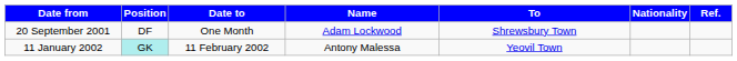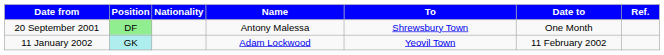columns swapped: Nationality <-> Date to
20 September 2001 | Position: no background -> lightgreen background
20 September 2001 | Name: Adam Lockwood -> Antony Malessa
11 January 2002 | Name: Antony Malessa -> Adam Lockwood
